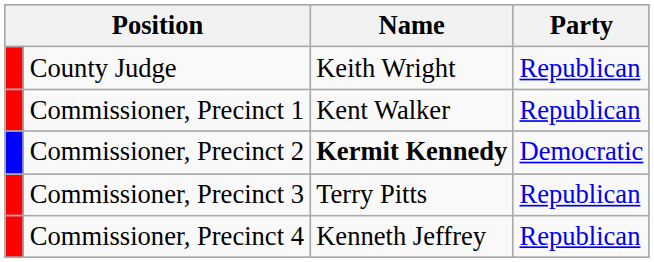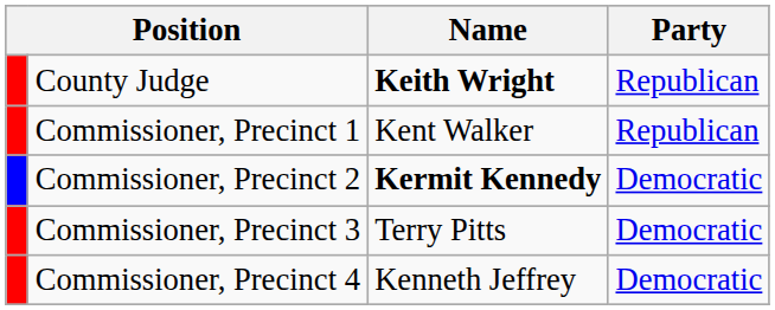County Judge | Name: normal -> bold
Commissioner, Precinct 3 | Party: Republican -> Democratic
Commissioner, Precinct 4 | Party: Republican -> Democratic
